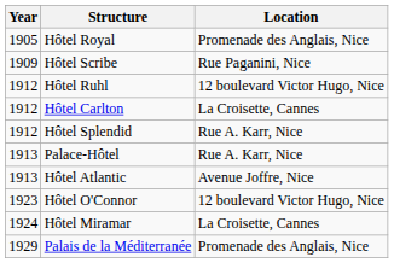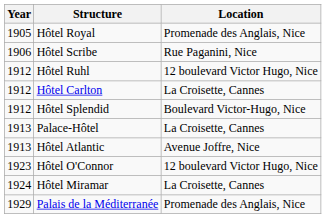Hôtel Scribe | Year: 1909 -> 1906
Hôtel Splendid | Location: Rue A. Karr, Nice -> Boulevard Victor-Hugo, Nice
Palace-Hôtel | Location: Rue A. Karr, Nice -> La Croisette, Cannes
